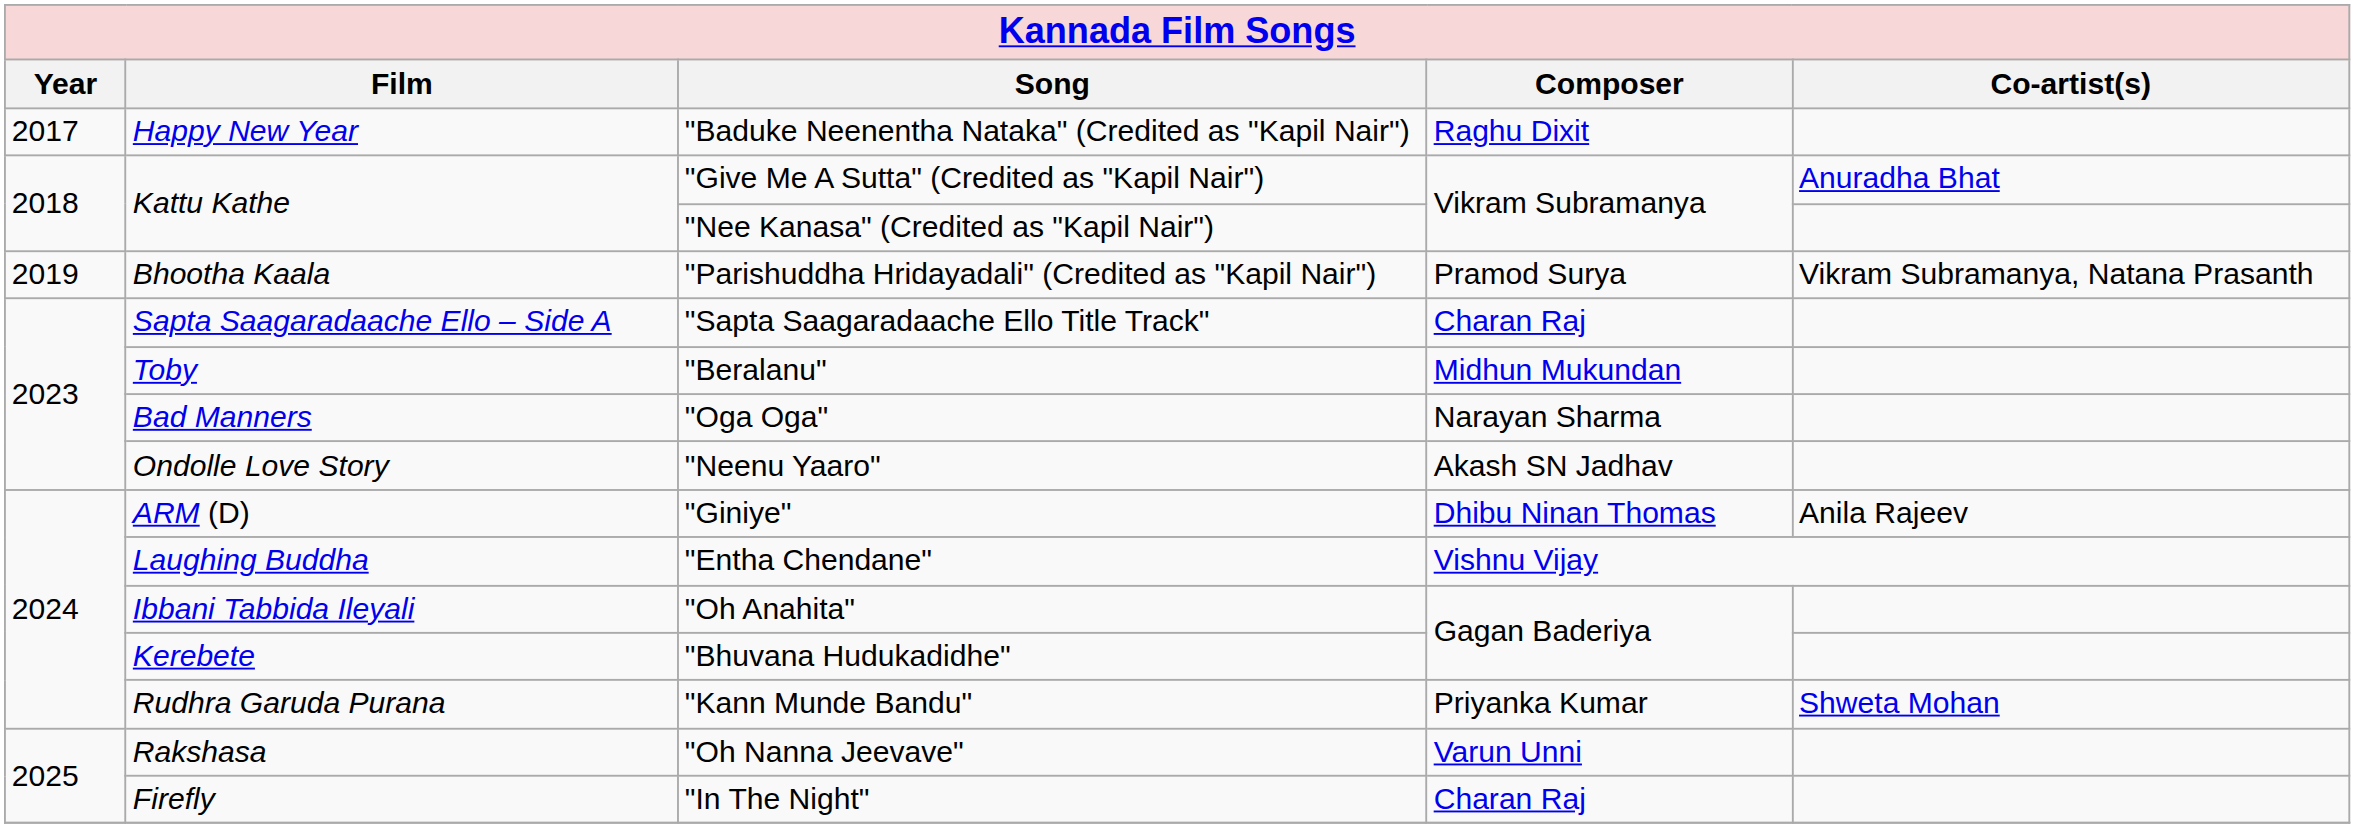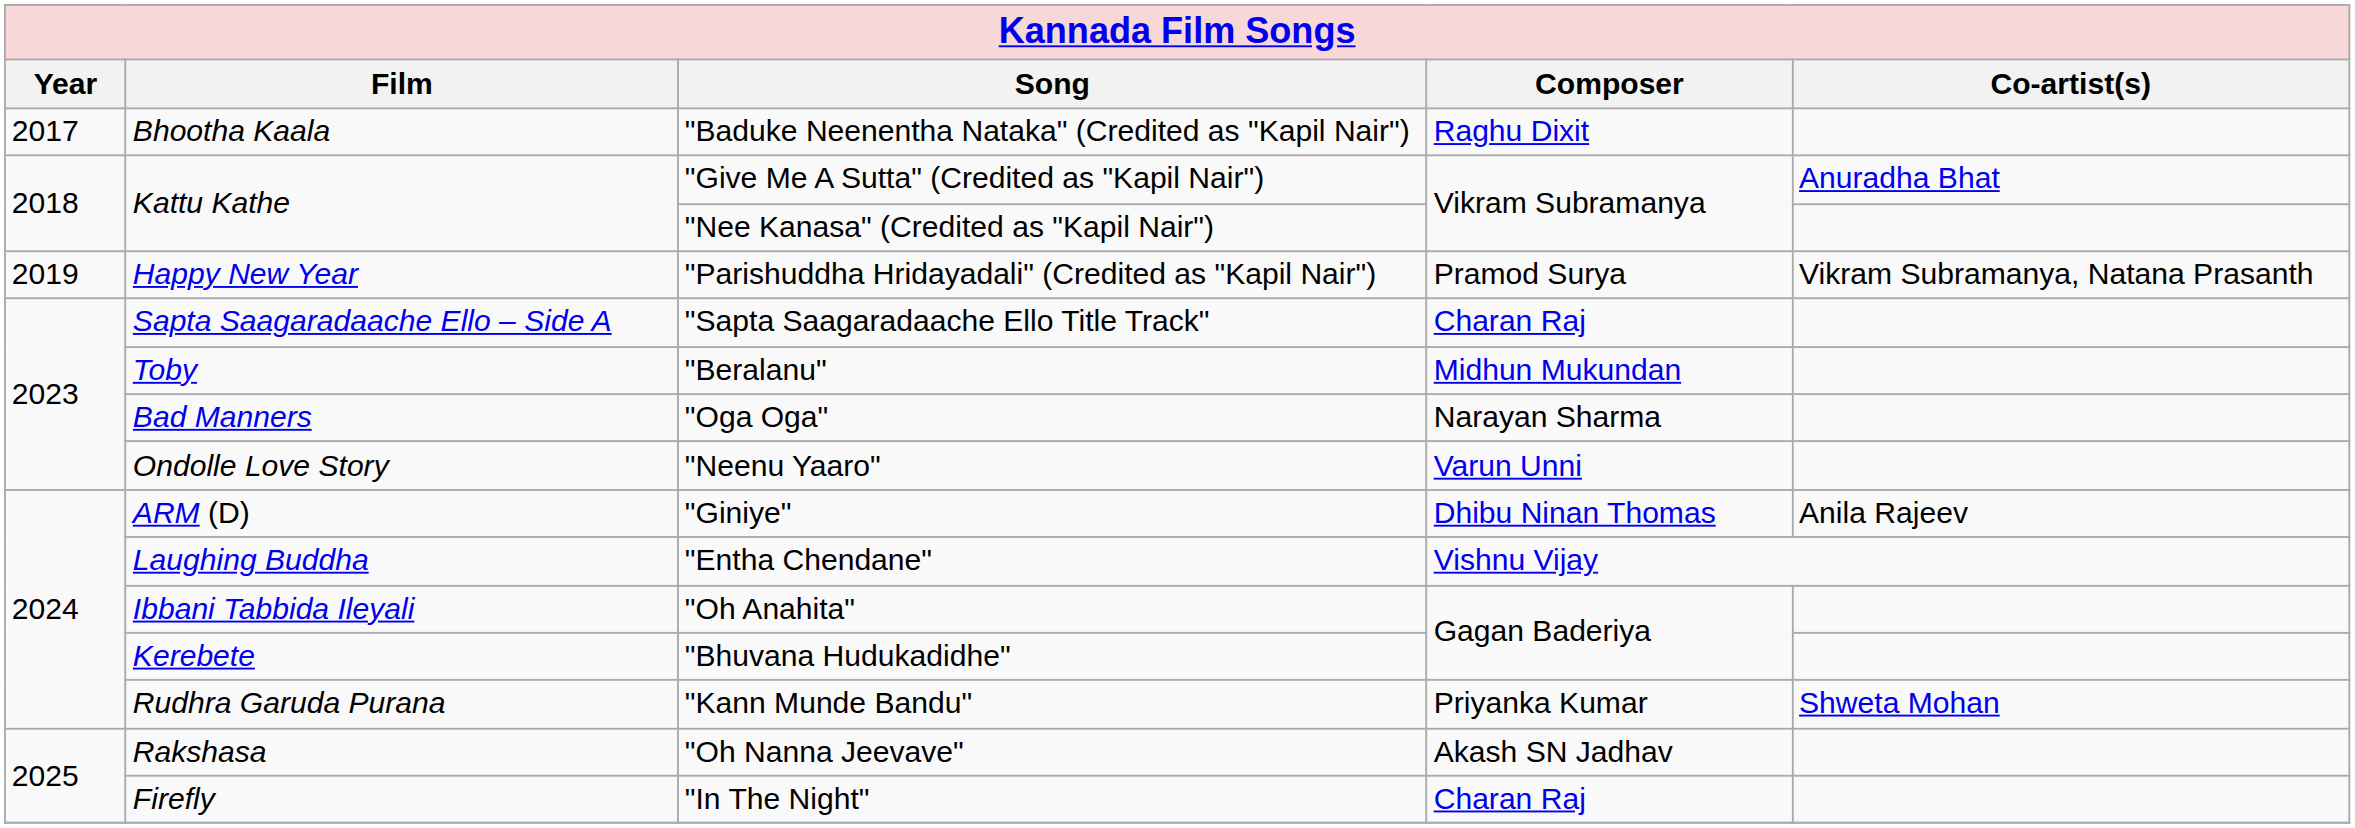"Baduke Neenentha Nataka" (Credited as "Kapil Nair") | Film: Happy New Year -> Bhootha Kaala
"Parishuddha Hridayadali" (Credited as "Kapil Nair") | Film: Bhootha Kaala -> Happy New Year
"Neenu Yaaro" | Composer: Akash SN Jadhav -> Varun Unni
"Oh Nanna Jeevave" | Composer: Varun Unni -> Akash SN Jadhav
